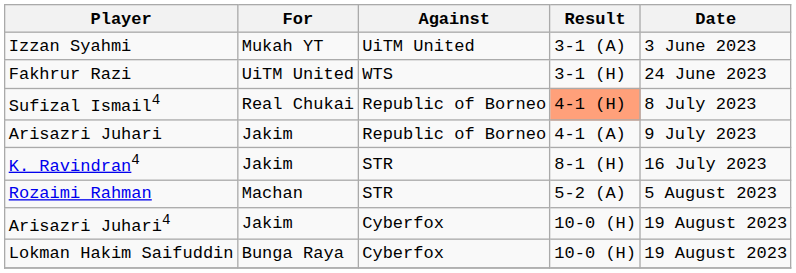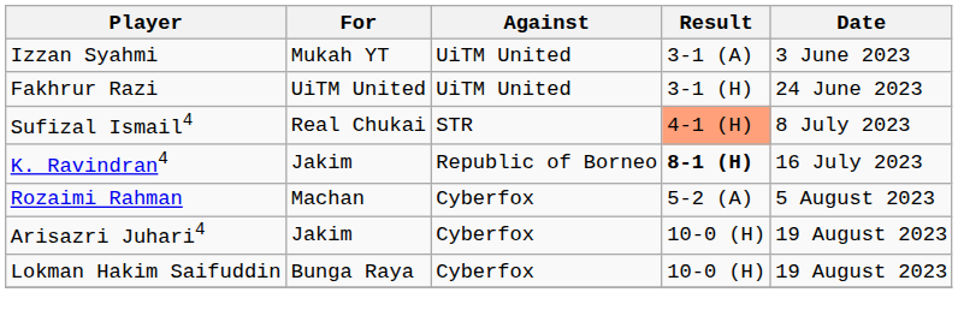Fakhrur Razi | Against: WTS -> UiTM United
Sufizal Ismail4 | Against: Republic of Borneo -> STR
- row: Arisazri Juhari | Jakim | Republic of Borneo | 4-1 (A) | 9 July 2023
K. Ravindran4 | Against: STR -> Republic of Borneo
K. Ravindran4 | Result: normal -> bold
Rozaimi Rahman | Against: STR -> Cyberfox
